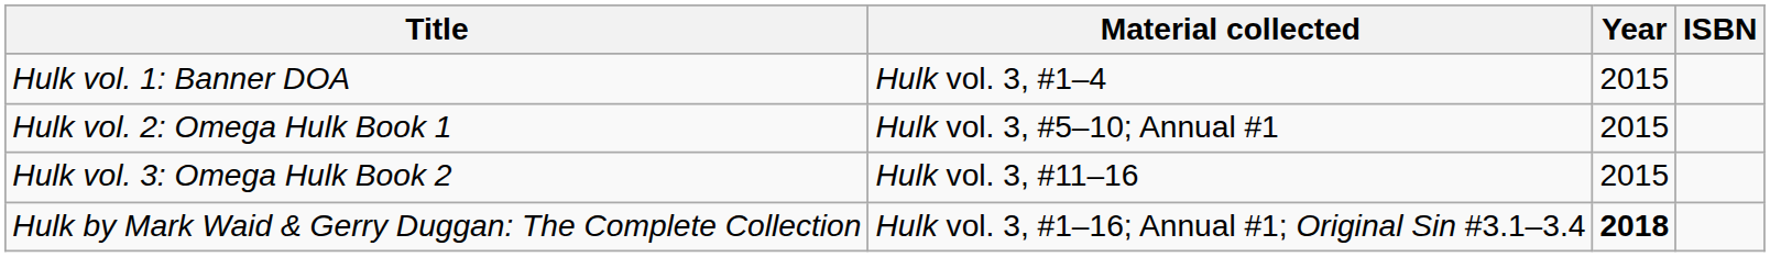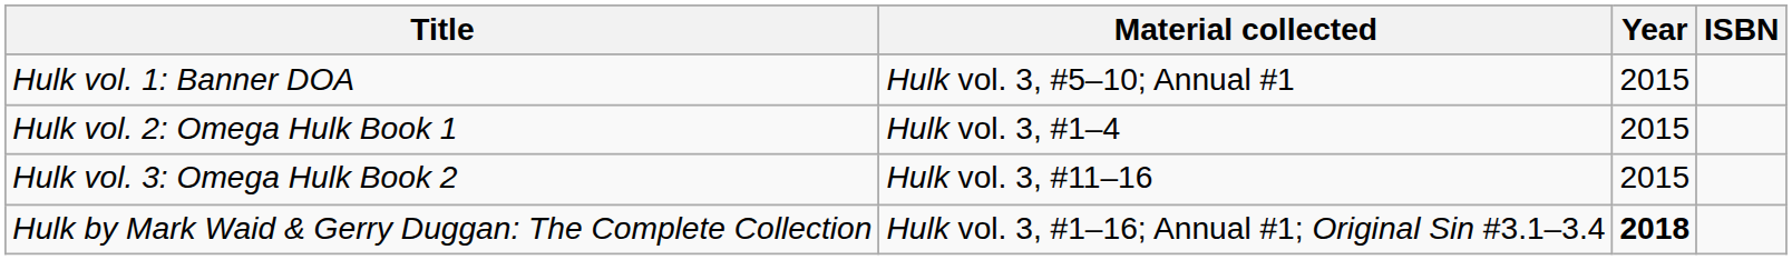Hulk vol. 1: Banner DOA | Material collected: Hulk vol. 3, #1–4 -> Hulk vol. 3, #5–10; Annual #1
Hulk vol. 2: Omega Hulk Book 1 | Material collected: Hulk vol. 3, #5–10; Annual #1 -> Hulk vol. 3, #1–4
